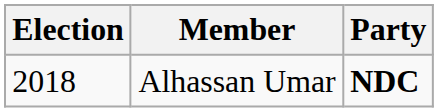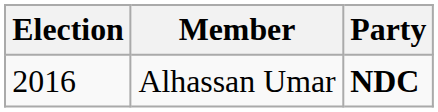Alhassan Umar | Election: 2018 -> 2016
